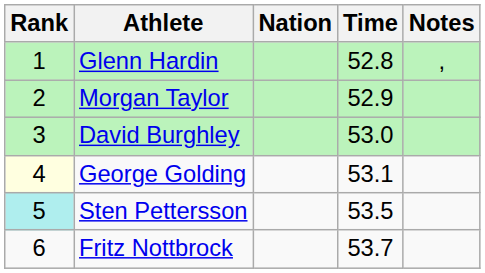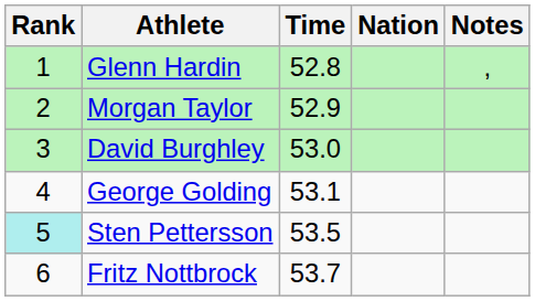columns swapped: Nation <-> Time
George Golding | Rank: lightyellow background -> no background
